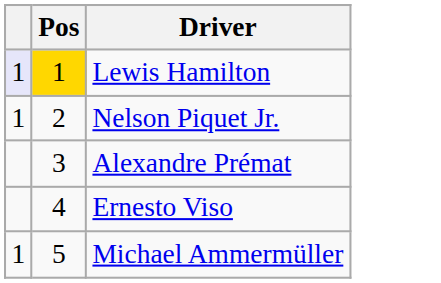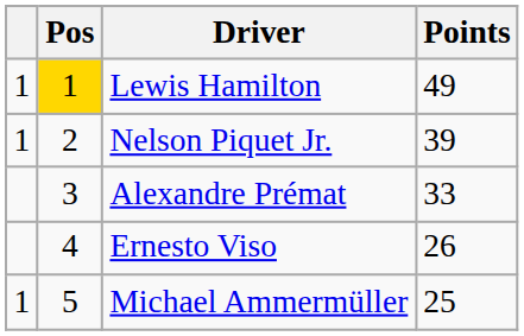+ column: Points | 49 | 39 | 33 | 26 | 25
Lewis Hamilton | column 1: lavender background -> no background
